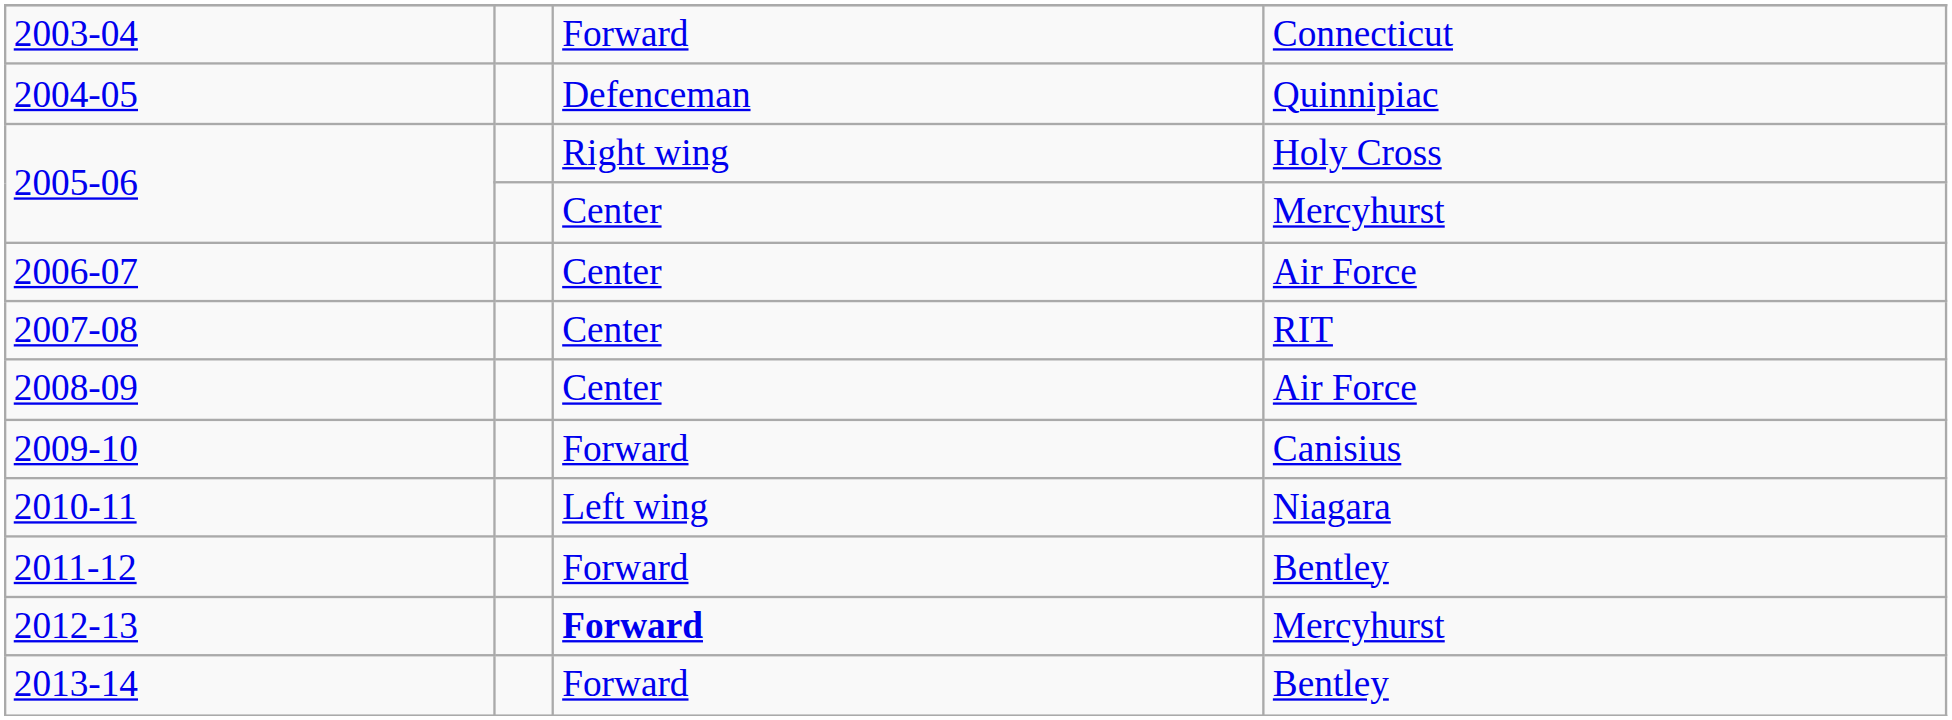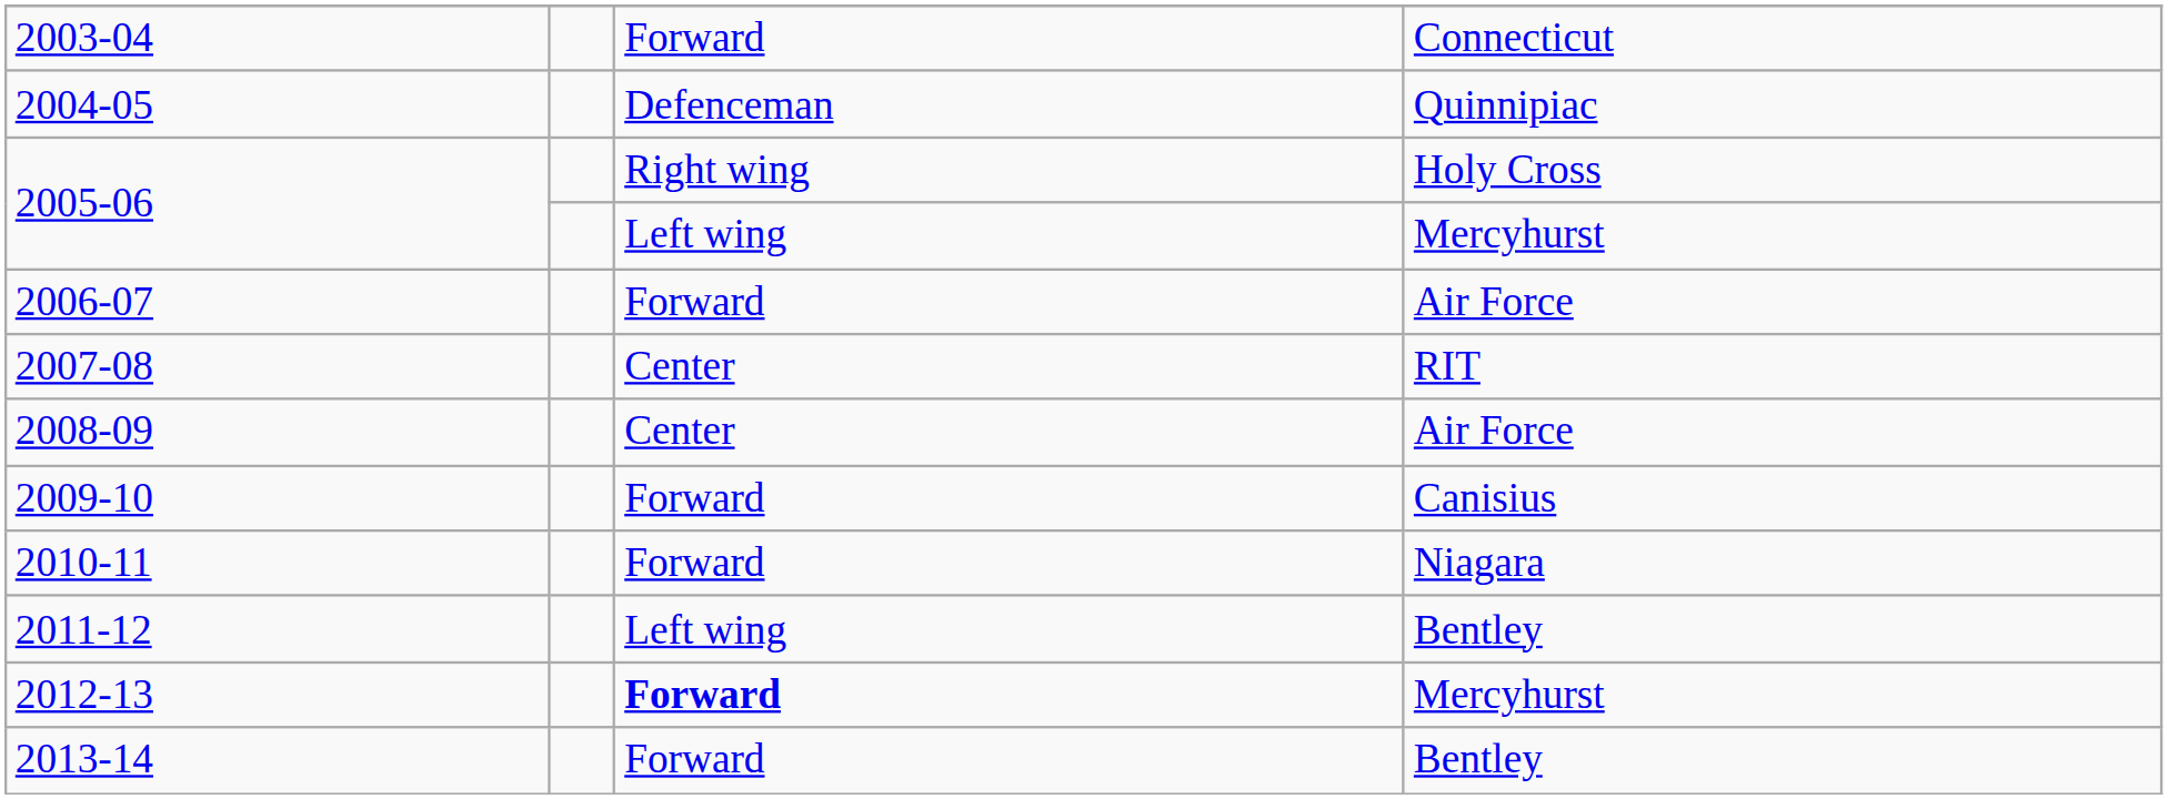2005-06 / Mercyhurst | column 3: Center -> Left wing
2006-07 | column 3: Center -> Forward
2010-11 | column 3: Left wing -> Forward
2011-12 | column 3: Forward -> Left wing
